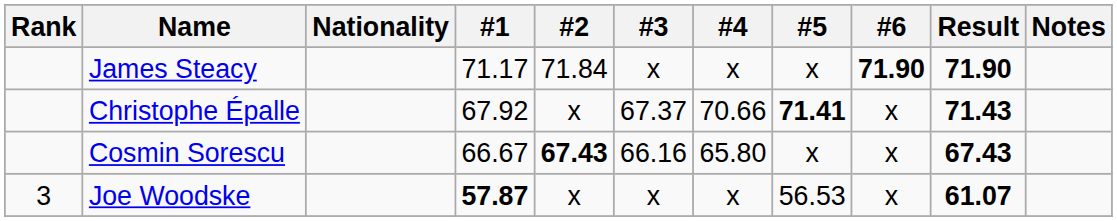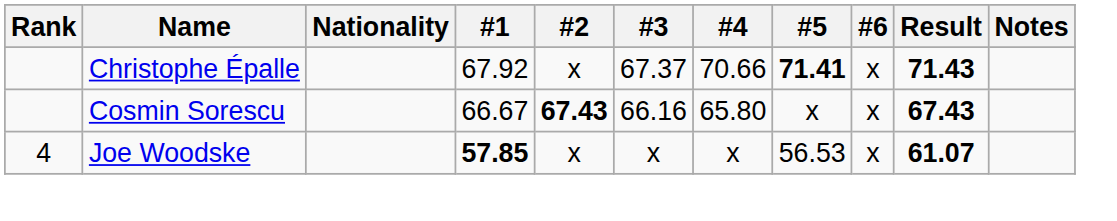- row: James Steacy | 71.17 | 71.84 | x | x | x | 71.90 | 71.90
Joe Woodske | Rank: 3 -> 4
Joe Woodske | #1: 57.87 -> 57.85
